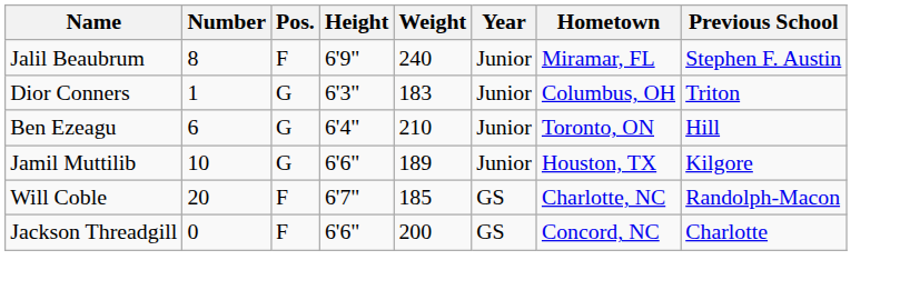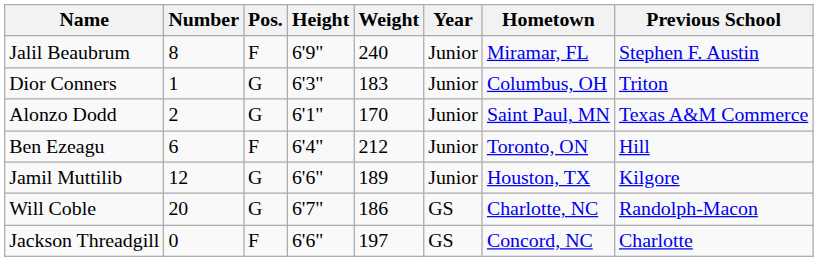+ row: Alonzo Dodd | 2 | G | 6'1" | 170 | Junior | Saint Paul, MN | Texas A&M Commerce
Ben Ezeagu | Pos.: G -> F
Ben Ezeagu | Weight: 210 -> 212
Jamil Muttilib | Number: 10 -> 12
Will Coble | Pos.: F -> G
Will Coble | Weight: 185 -> 186
Jackson Threadgill | Weight: 200 -> 197
